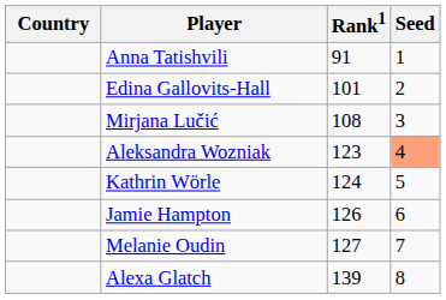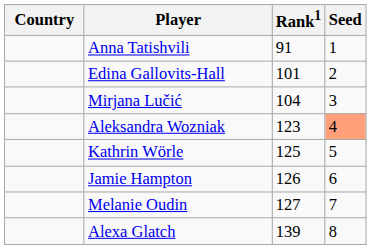Mirjana Lučić | Rank1: 108 -> 104
Kathrin Wörle | Rank1: 124 -> 125
